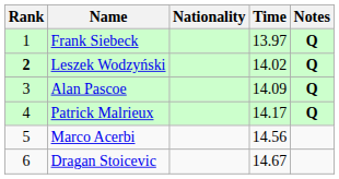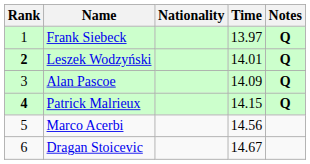Leszek Wodzyński | Time: 14.02 -> 14.01
Patrick Malrieux | Rank: normal -> bold
Patrick Malrieux | Time: 14.17 -> 14.15
